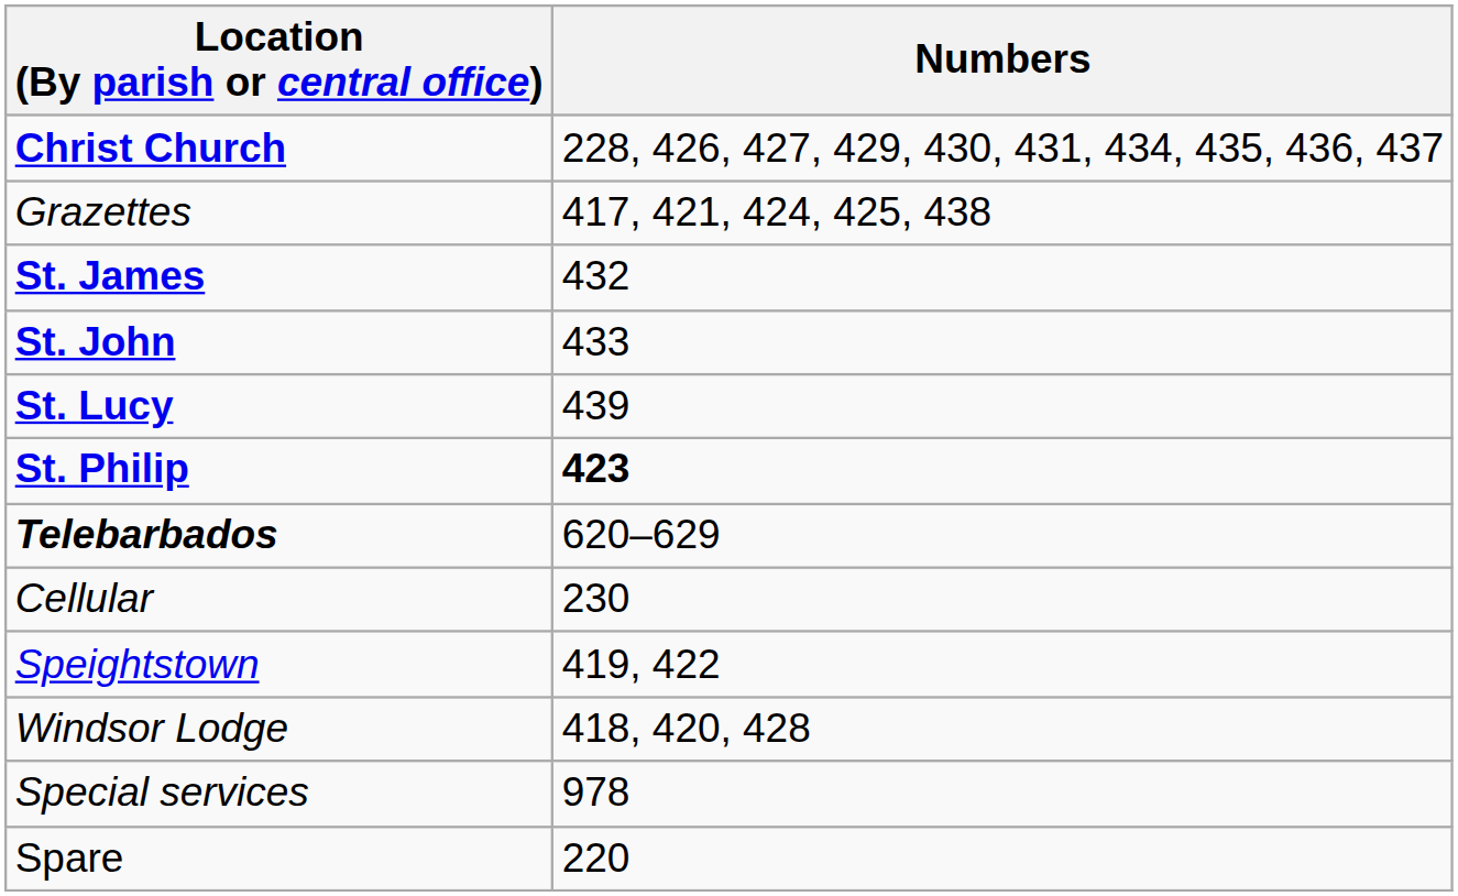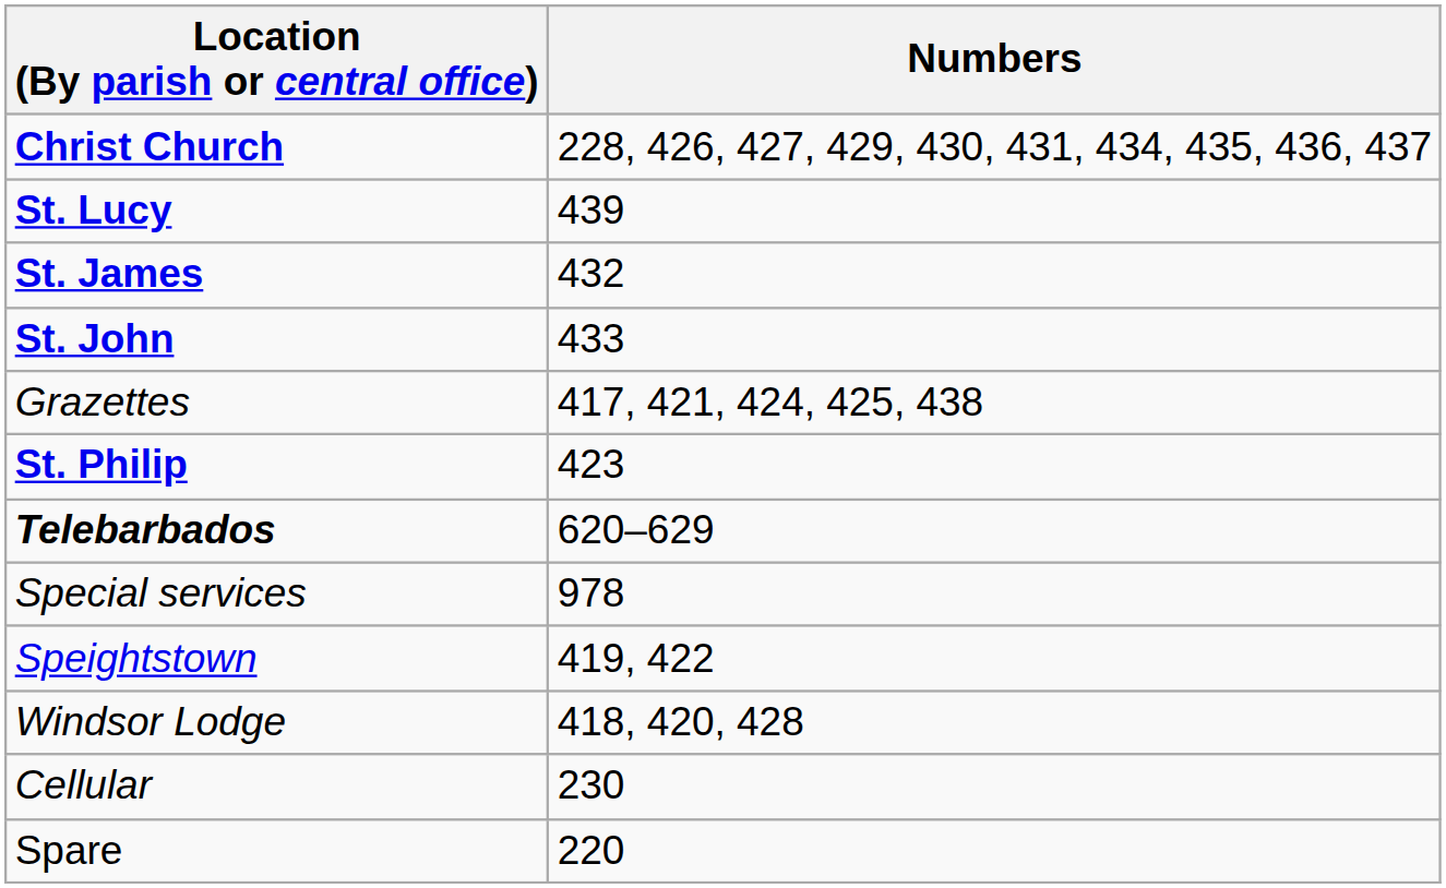rows swapped: Grazettes <-> St. Lucy
St. Philip | Numbers: bold -> normal
rows swapped: Special services <-> Cellular
